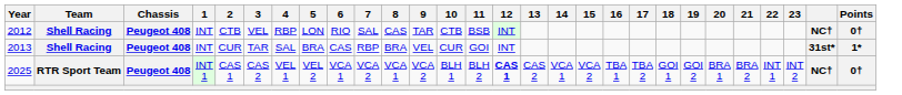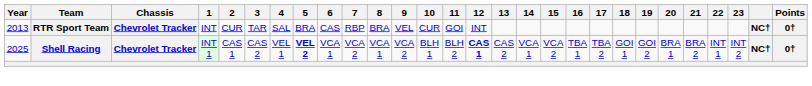- row: 2012 | Shell Racing | Peugeot 408 | INT | CTB | VEL | RBP | LON | RIO | SAL | CAS | TAR | CTB | BSB | INT | NC† | 0†
2013 | Team: Shell Racing -> RTR Sport Team
2013 | Chassis: Peugeot 408 -> Chevrolet Tracker
2013 | column 27: 31st* -> NC†
2013 | Points: 1* -> 0†
2025 | Team: RTR Sport Team -> Shell Racing
2025 | Chassis: Peugeot 408 -> Chevrolet Tracker
2025 | 5: normal -> bold
